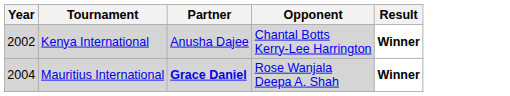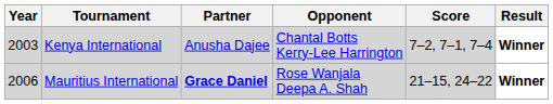+ column: Score | 7–2, 7–1, 7–4 | 21–15, 24–22
Kenya International | Year: 2002 -> 2003
Mauritius International | Year: 2004 -> 2006
